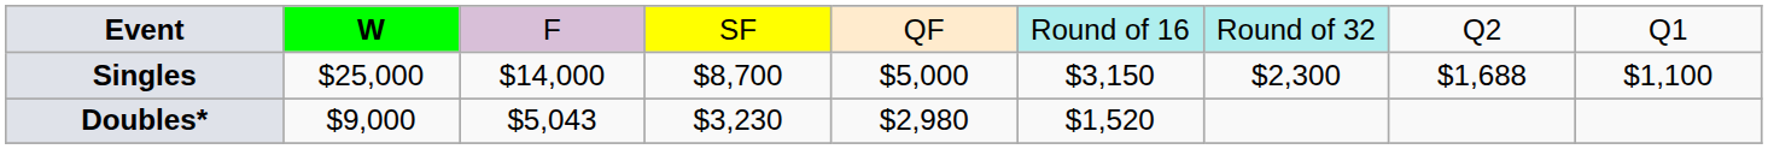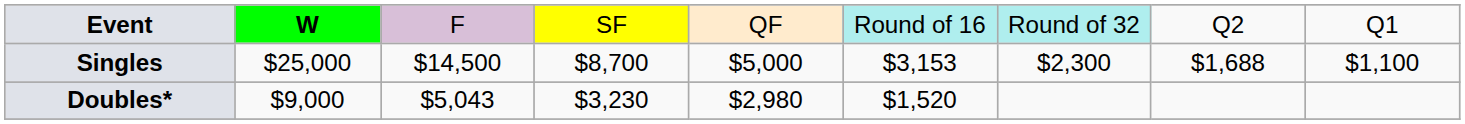Singles | column 3: $14,000 -> $14,500
Singles | column 6: $3,150 -> $3,153
